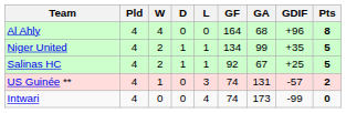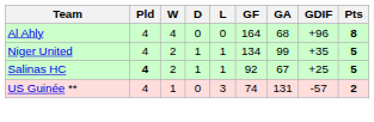Salinas HC | Pld: normal -> bold
- row: Intwari | 4 | 0 | 0 | 4 | 74 | 173 | -99 | 0
